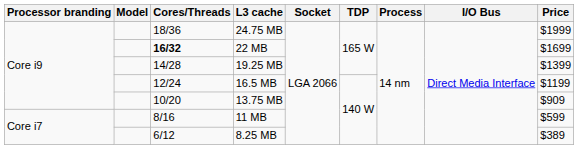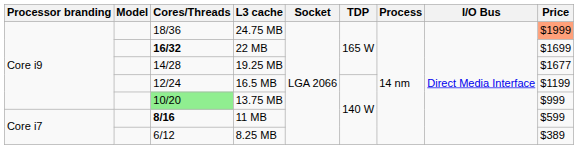24.75 MB | Price: no background -> lightsalmon background
19.25 MB | Price: $1399 -> $1677
13.75 MB | Cores/Threads: no background -> lightgreen background
13.75 MB | Price: $909 -> $999
11 MB | Cores/Threads: normal -> bold
